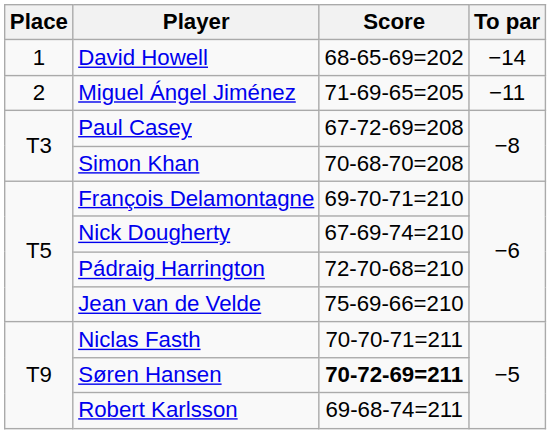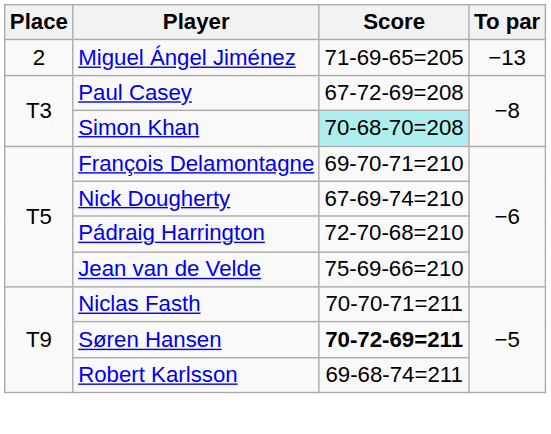- row: 1 | David Howell | 68-65-69=202 | −14
Miguel Ángel Jiménez | To par: −11 -> −13
Simon Khan | Score: no background -> paleturquoise background
